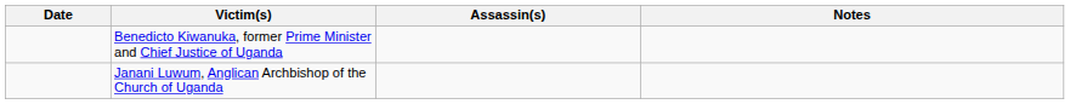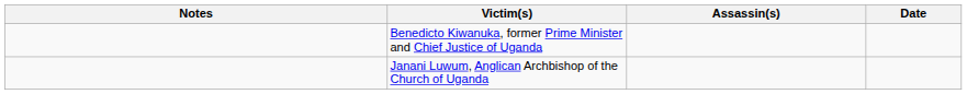columns swapped: Date <-> Notes
